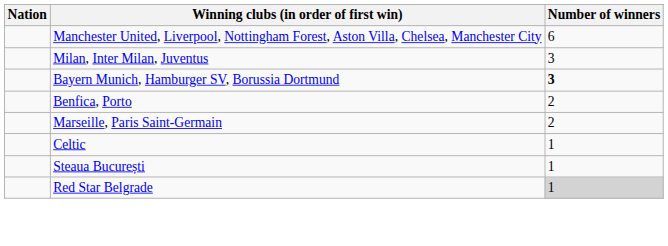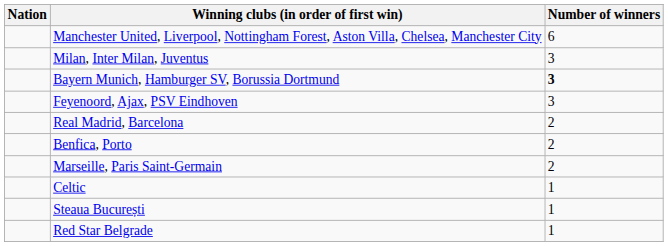+ row: Feyenoord, Ajax, PSV Eindhoven | 3
+ row: Real Madrid, Barcelona | 2
Red Star Belgrade | Number of winners: lightgrey background -> no background
